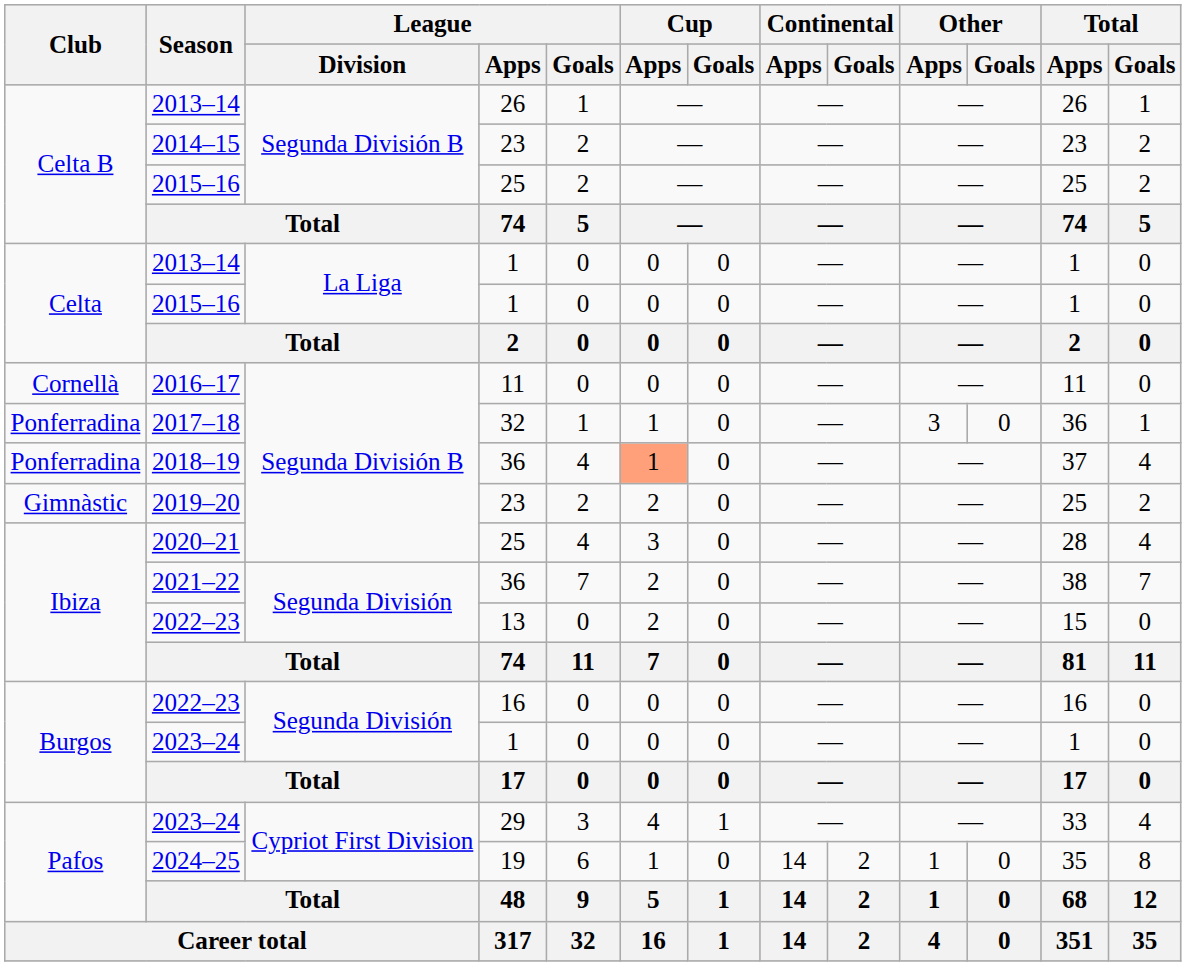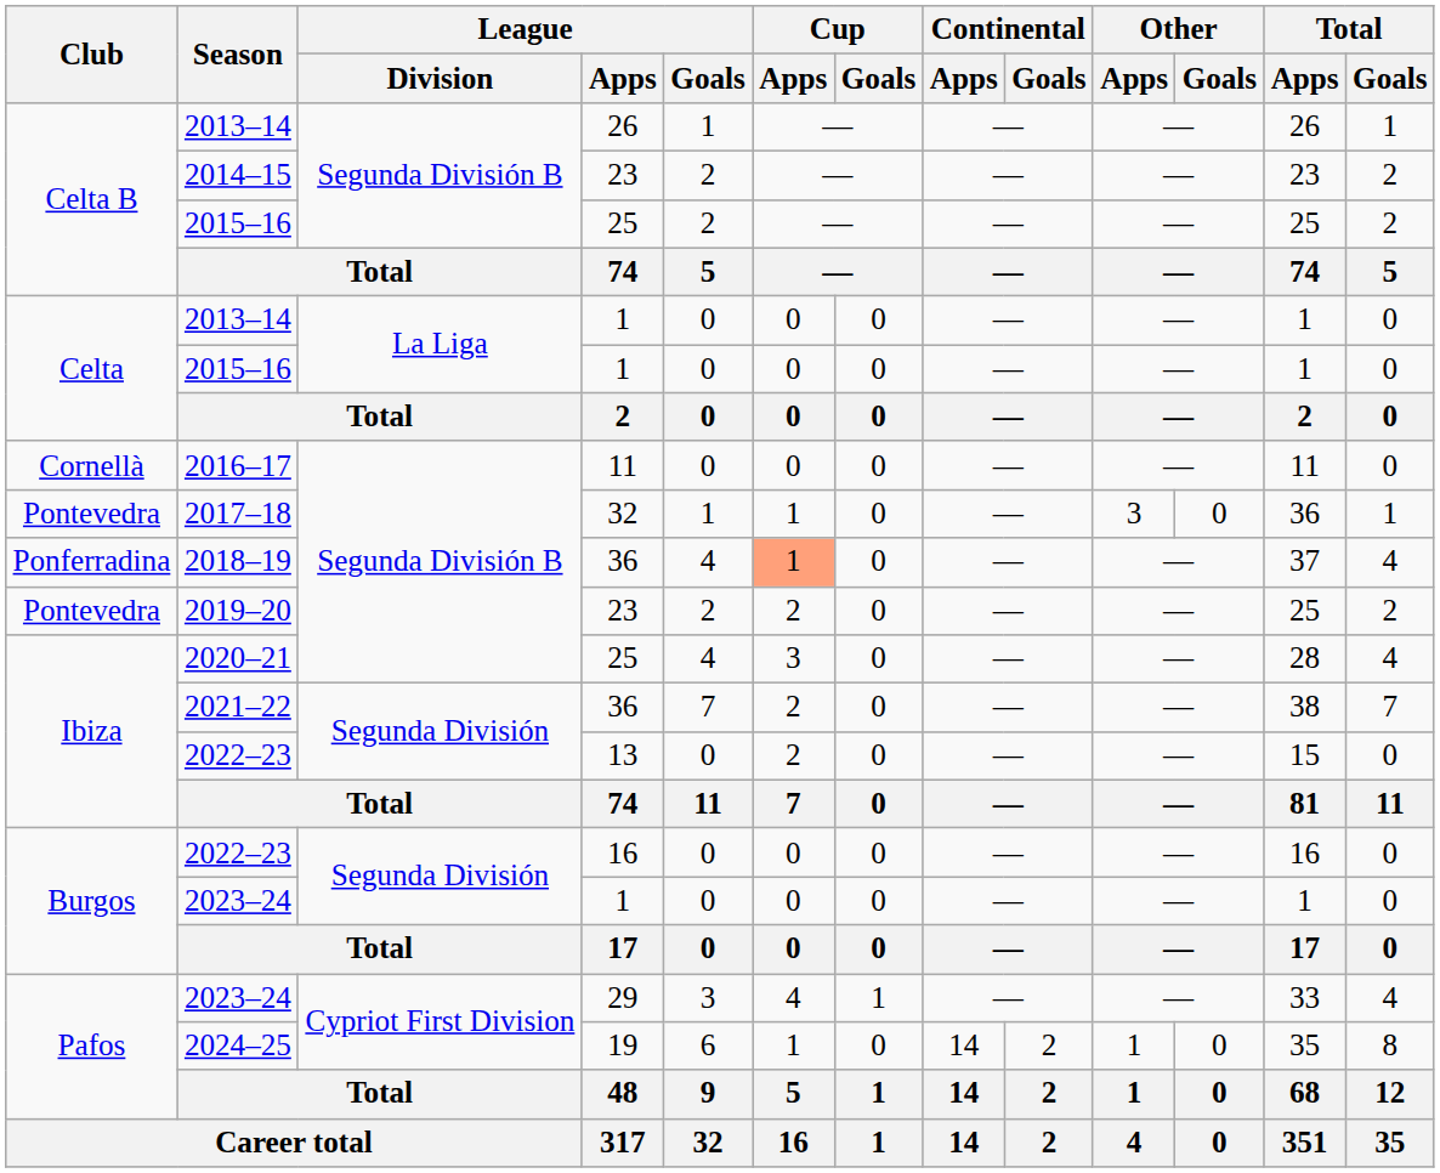2017–18 | Club: Ponferradina -> Pontevedra
2019–20 | Club: Gimnàstic -> Pontevedra
